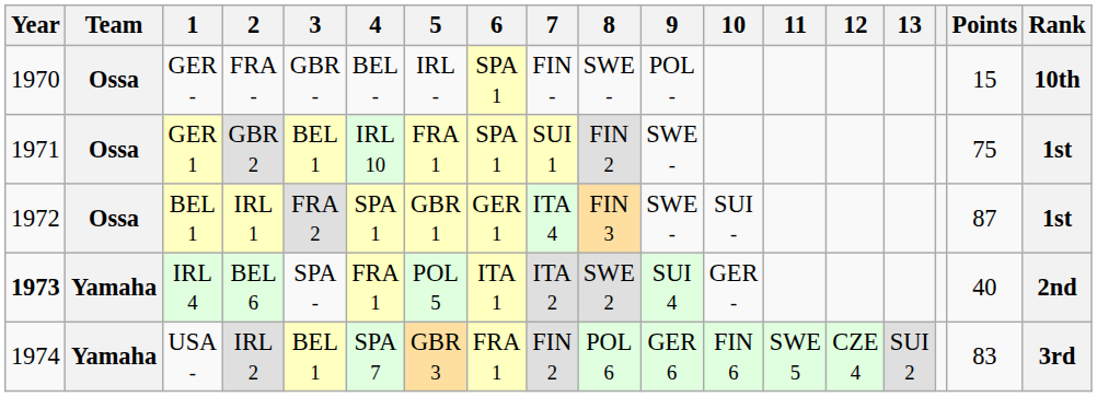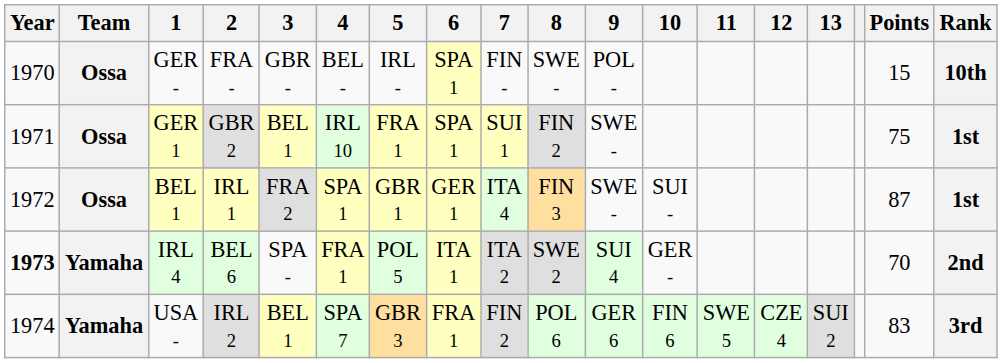IRL 4 | Points: 40 -> 70
